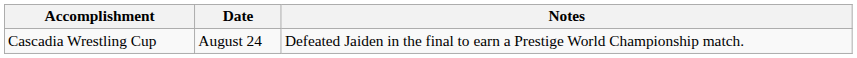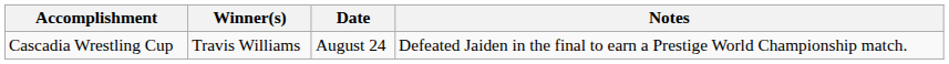+ column: Winner(s) | Travis Williams
